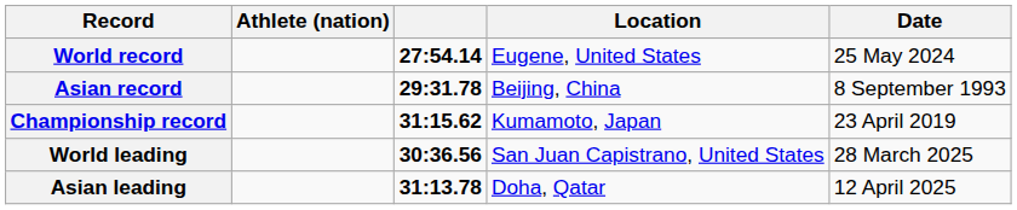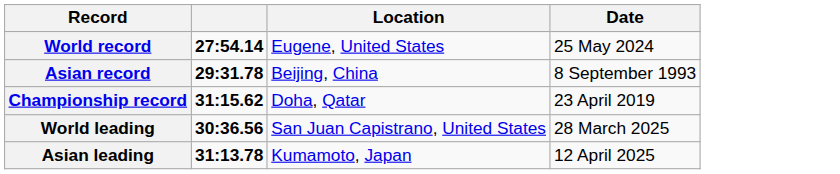- column: Athlete (nation)
Championship record | Location: Kumamoto, Japan -> Doha, Qatar
Asian leading | Location: Doha, Qatar -> Kumamoto, Japan
